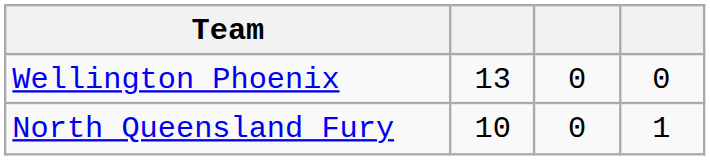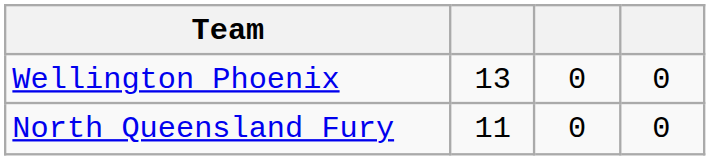North Queensland Fury | column 2: 10 -> 11
North Queensland Fury | column 4: 1 -> 0
